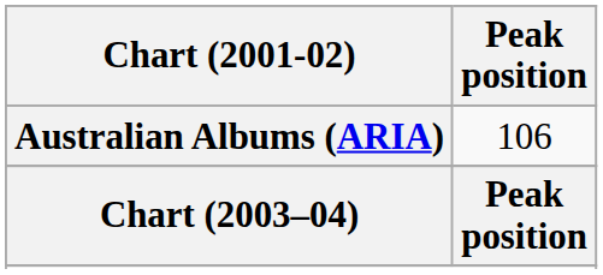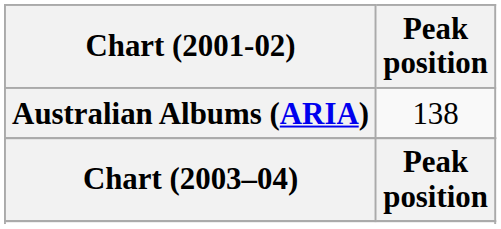Australian Albums (ARIA) | Peak position: 106 -> 138
